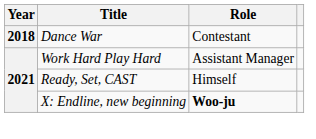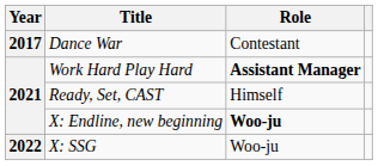Dance War | Year: 2018 -> 2017
Work Hard Play Hard | Role: normal -> bold
+ row: 2022 | X: SSG | Woo-ju
